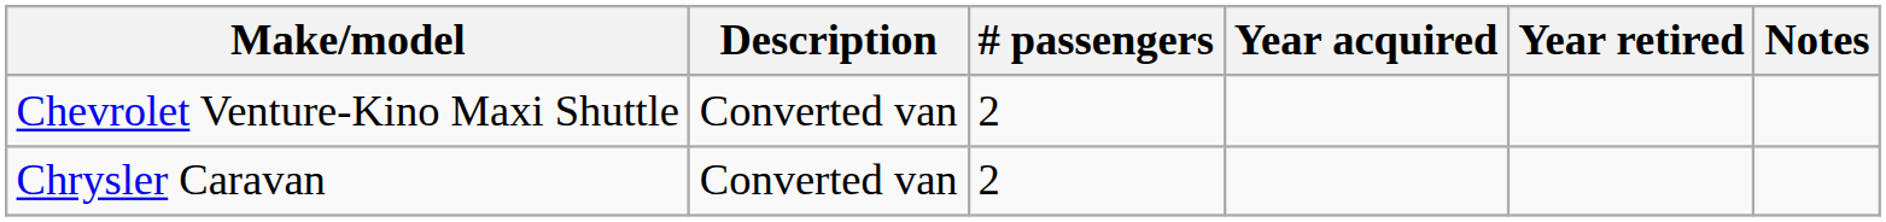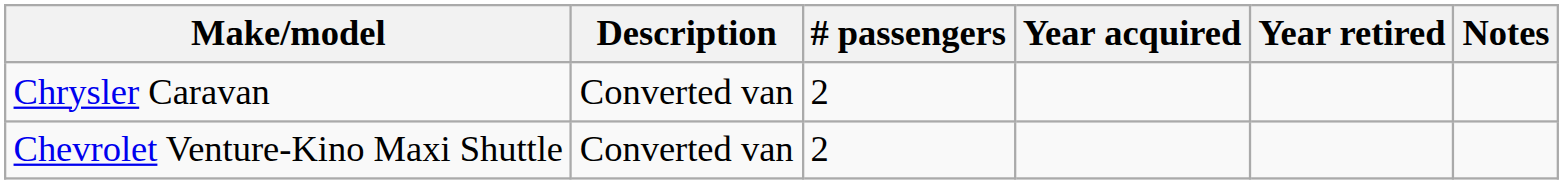rows swapped: Chevrolet Venture-Kino Maxi Shuttle <-> Chrysler Caravan
